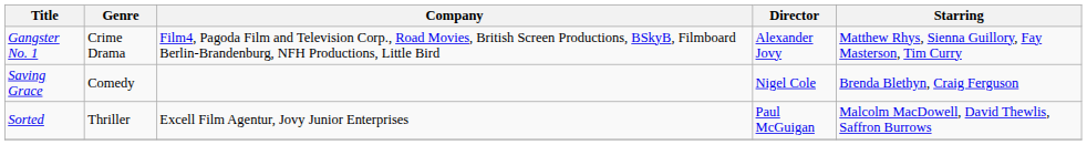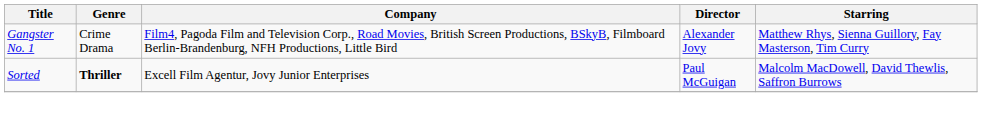- row: Saving Grace | Comedy | Nigel Cole | Brenda Blethyn, Craig Ferguson
Sorted | Genre: normal -> bold
